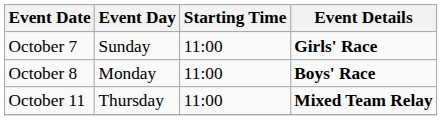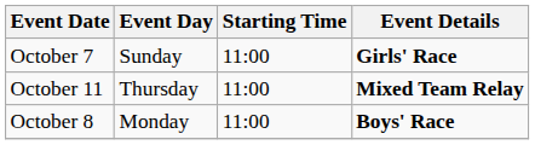rows swapped: October 8 <-> October 11
